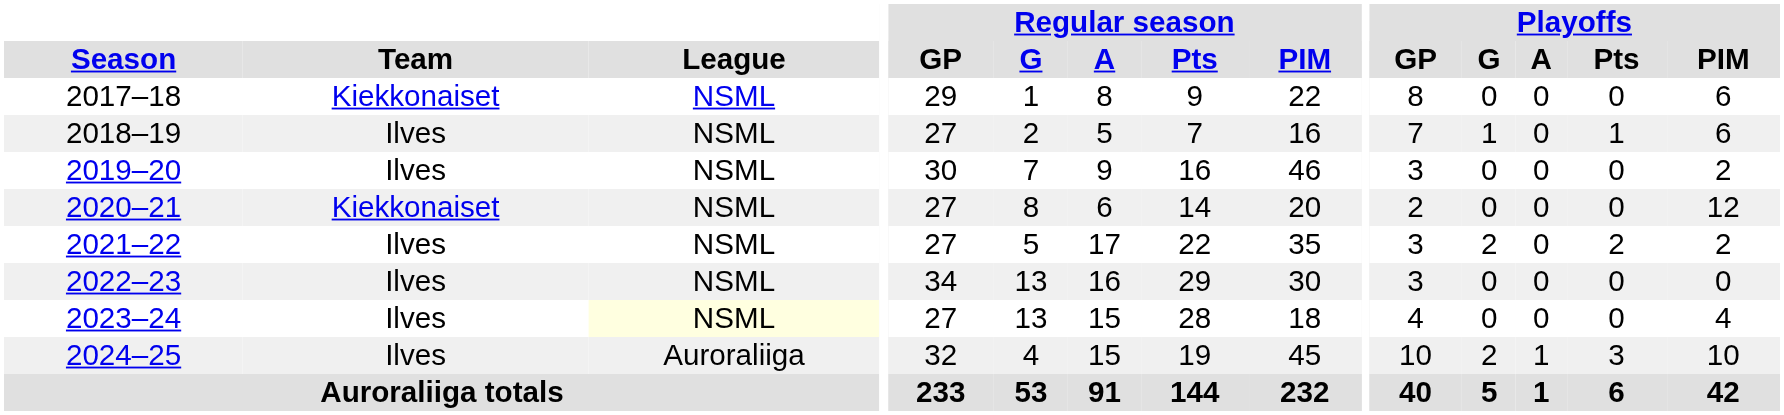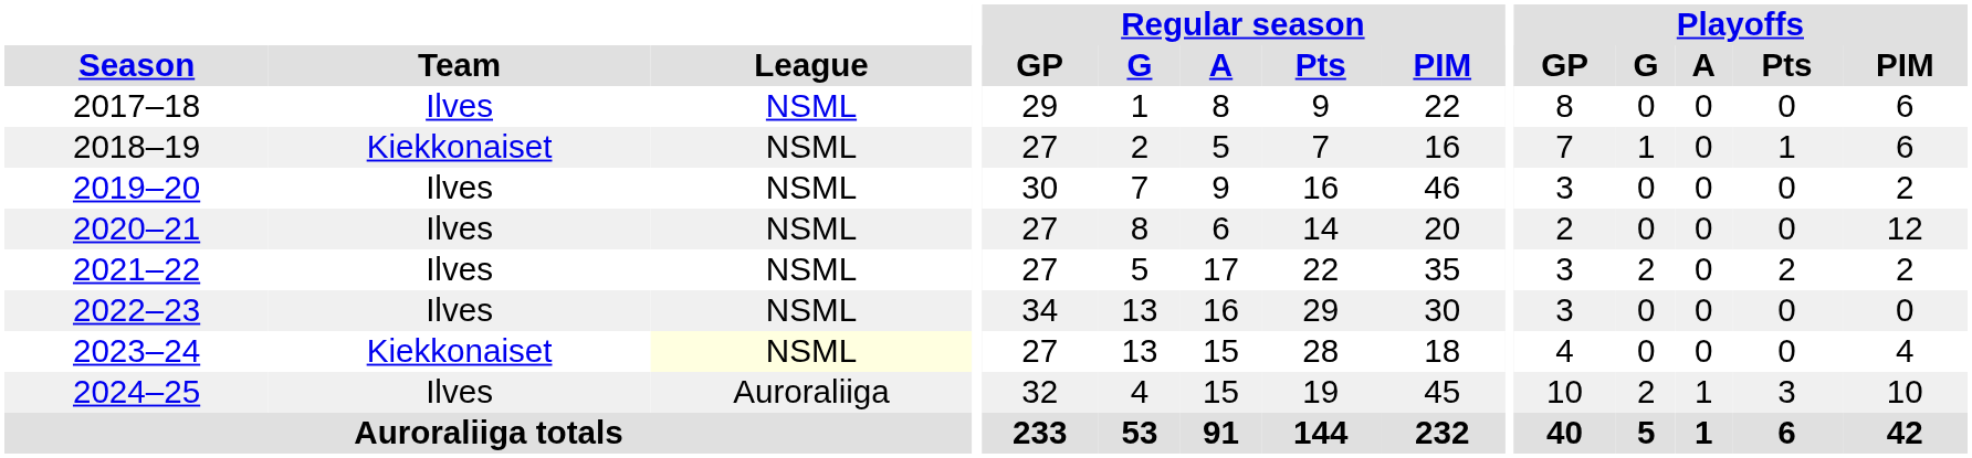2017–18 | Team: Kiekkonaiset -> Ilves
2018–19 | Team: Ilves -> Kiekkonaiset
2020–21 | Team: Kiekkonaiset -> Ilves
2023–24 | Team: Ilves -> Kiekkonaiset
